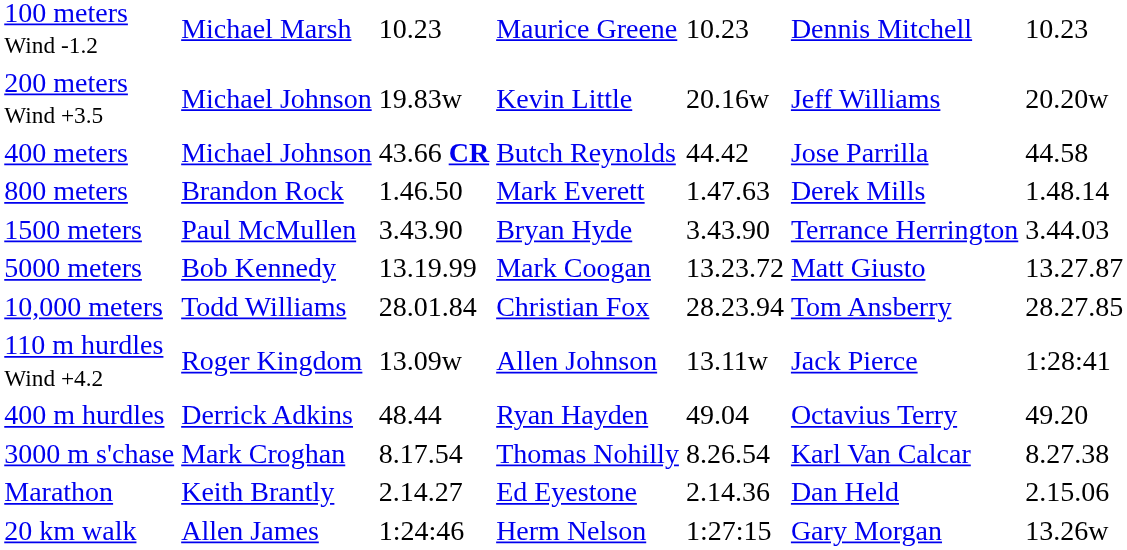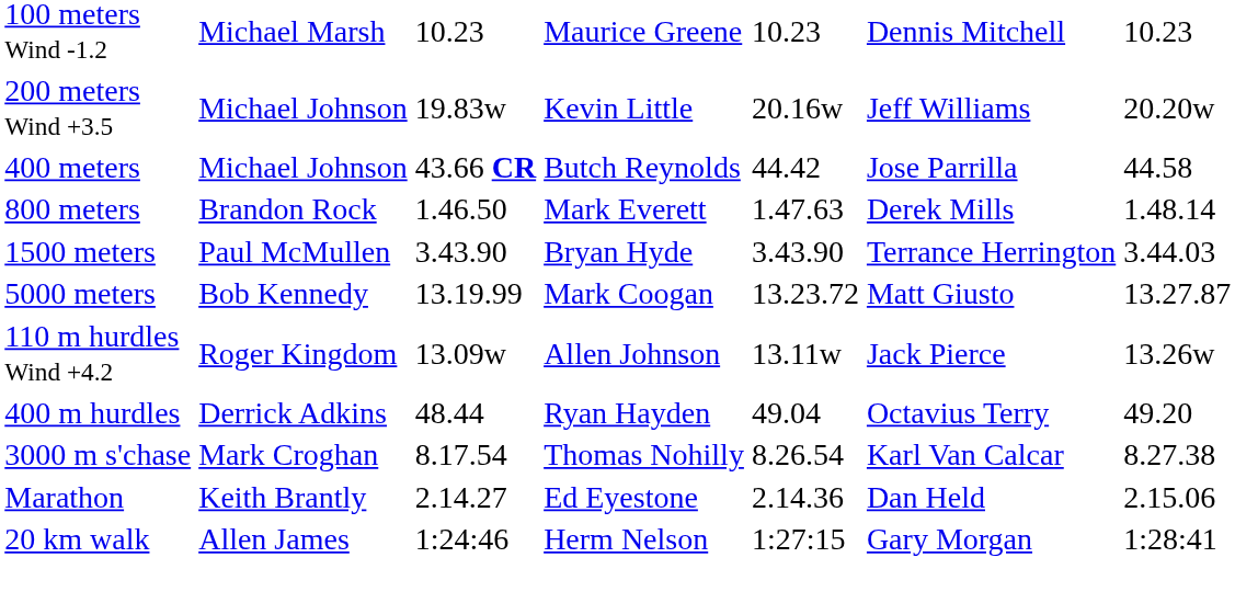- row: 10,000 meters | Todd Williams | 28.01.84 | Christian Fox | 28.23.94 | Tom Ansberry | 28.27.85
110 m hurdles Wind +4.2 | column 7: 1:28:41 -> 13.26w
20 km walk | column 7: 13.26w -> 1:28:41
